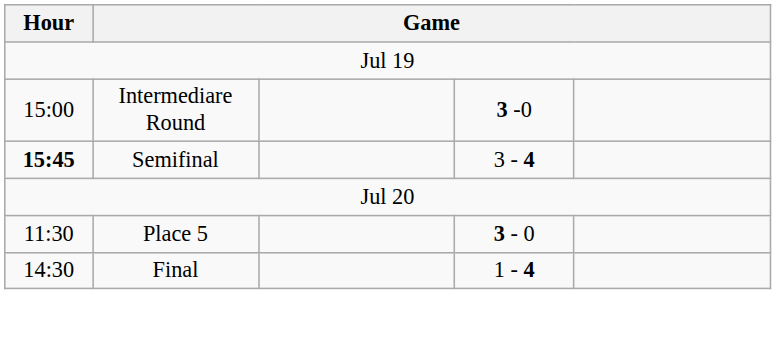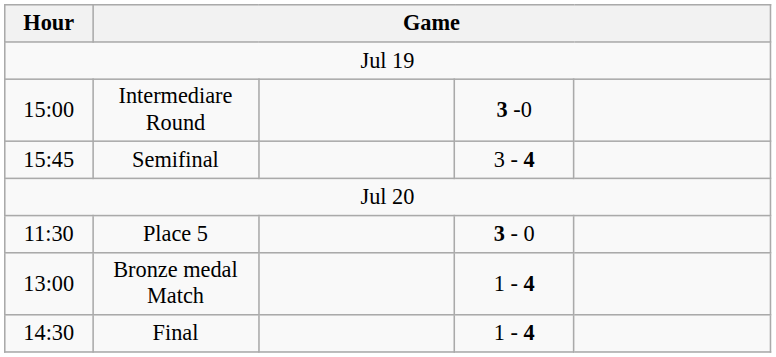Semifinal | Hour: bold -> normal
+ row: 13:00 | Bronze medal Match | 1 - 4
